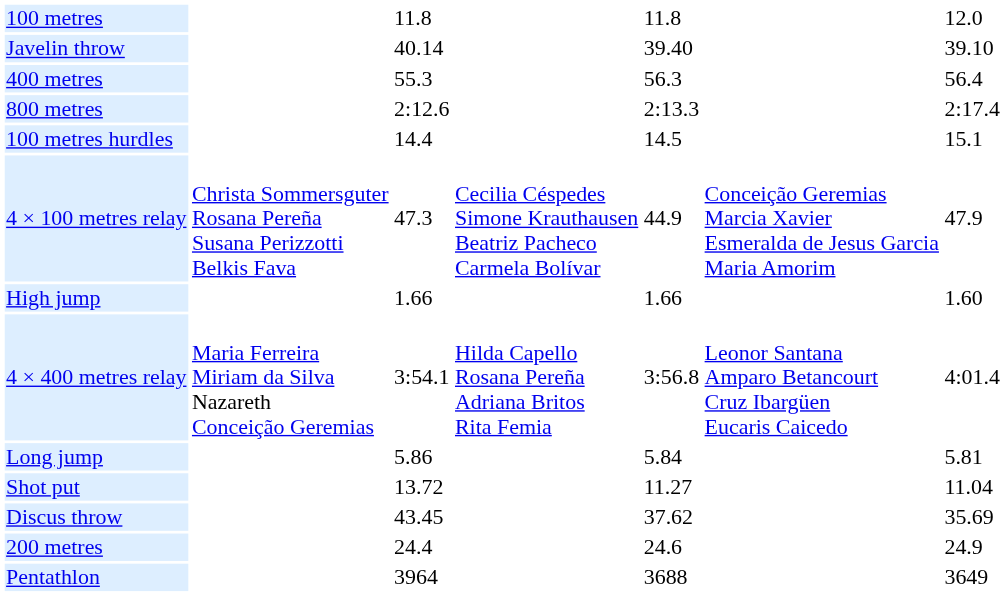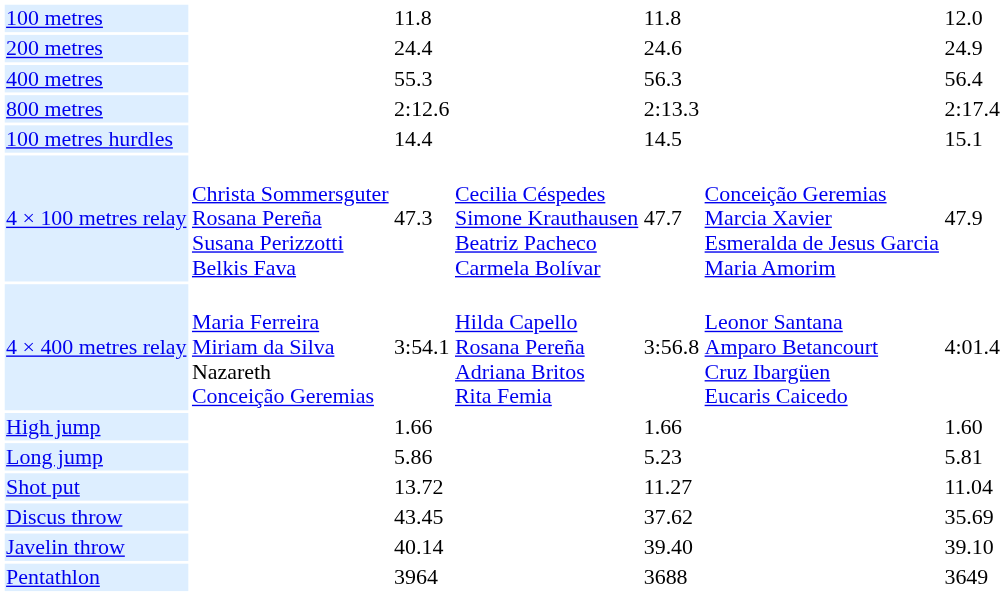rows swapped: 200 metres <-> Javelin throw
4 × 100 metres relay | column 5: 44.9 -> 47.7
rows swapped: 4 × 400 metres relay <-> High jump
Long jump | column 5: 5.84 -> 5.23
